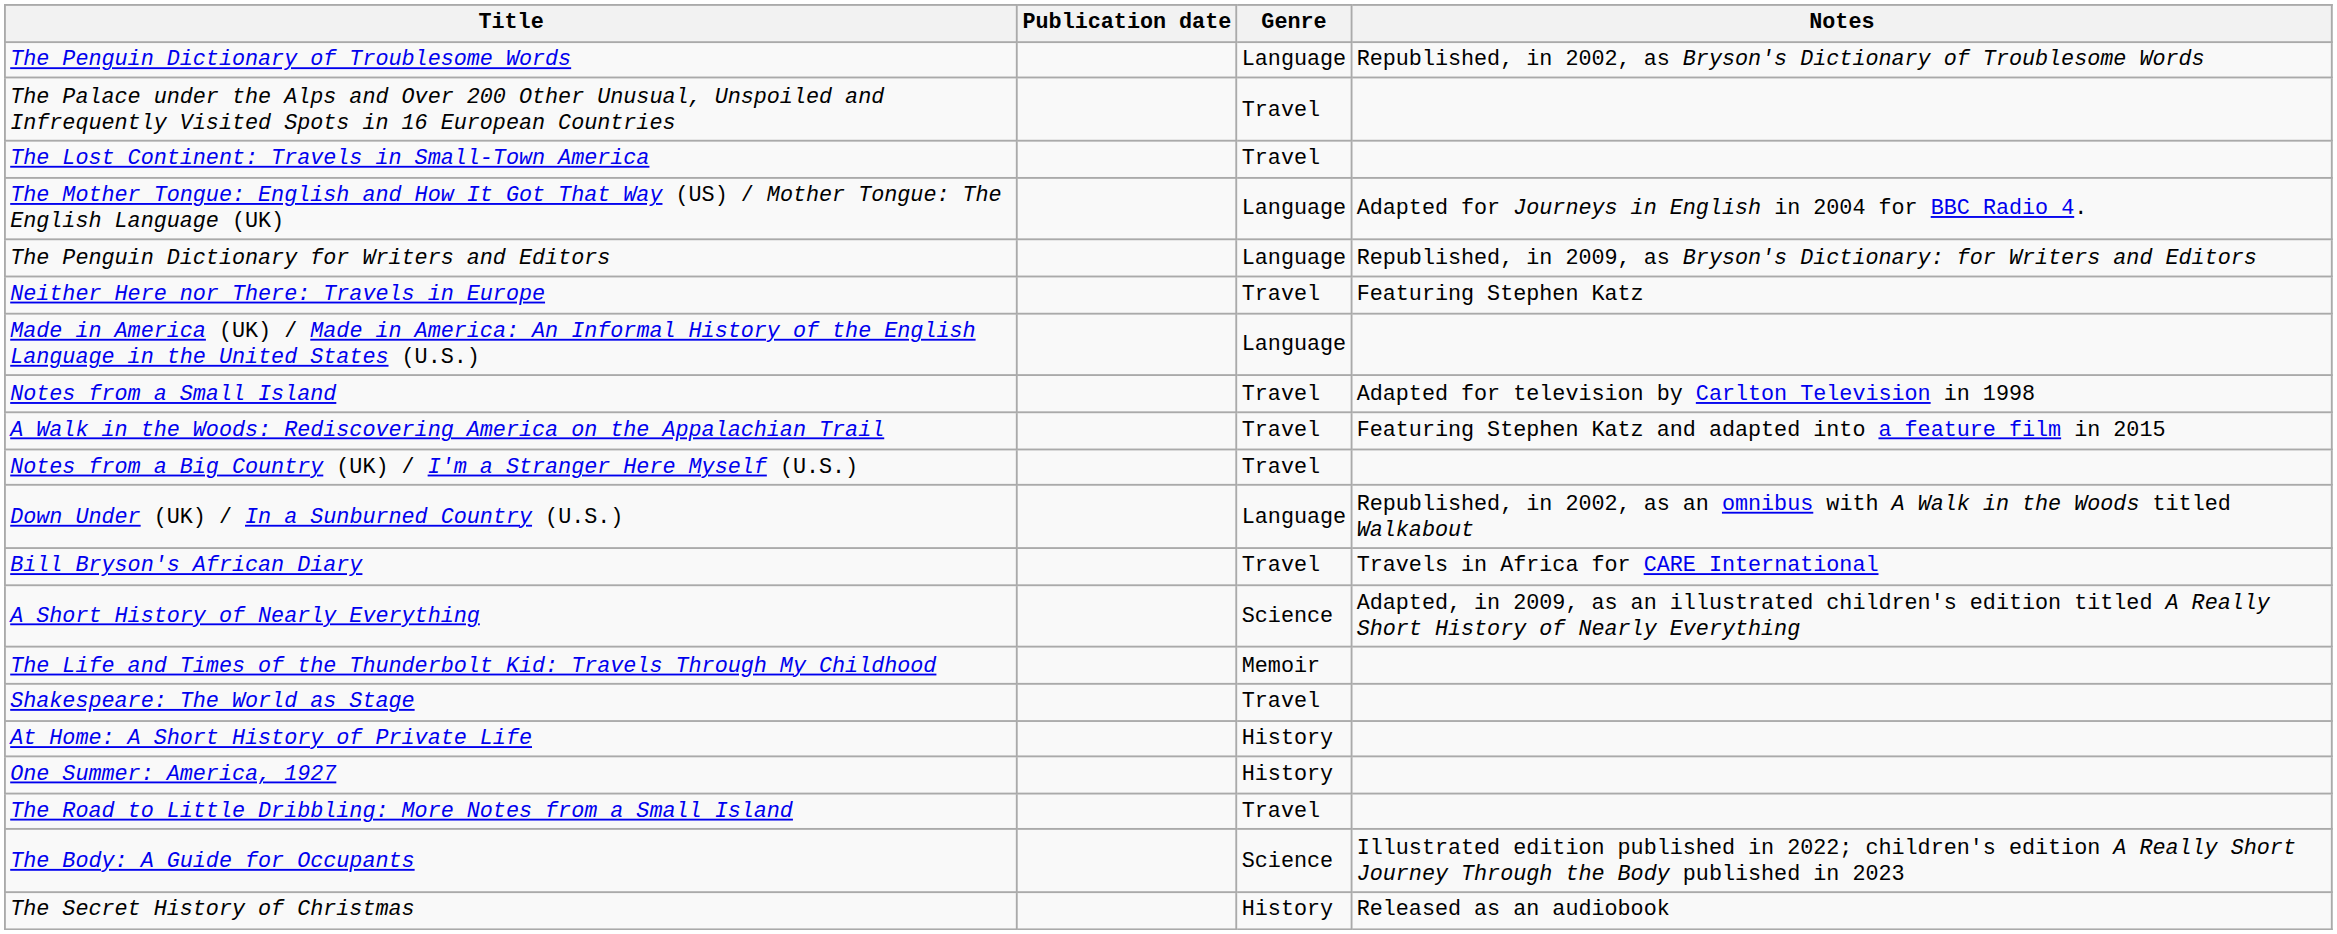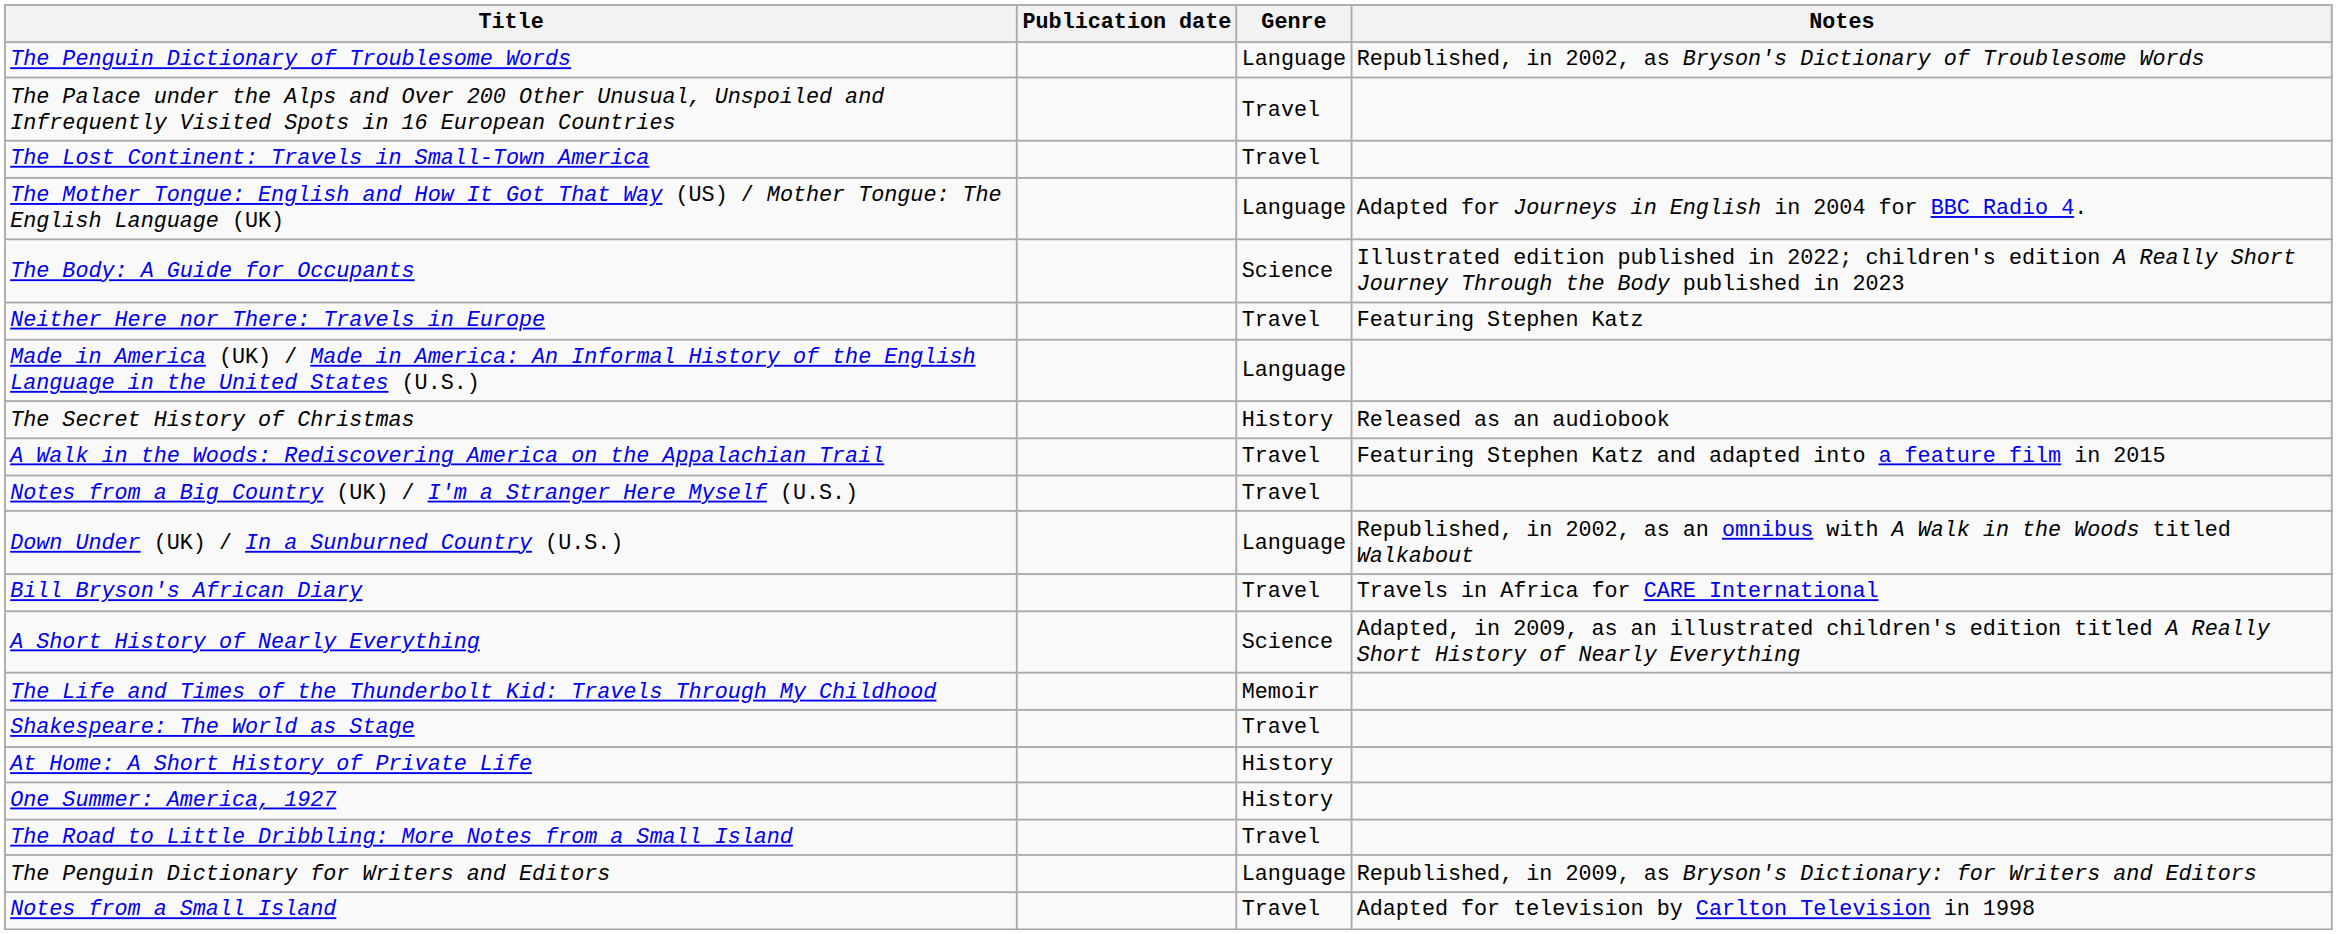rows swapped: The Penguin Dictionary for Writers and Editors <-> The Body: A Guide for Occupants
rows swapped: Notes from a Small Island <-> The Secret History of Christmas
